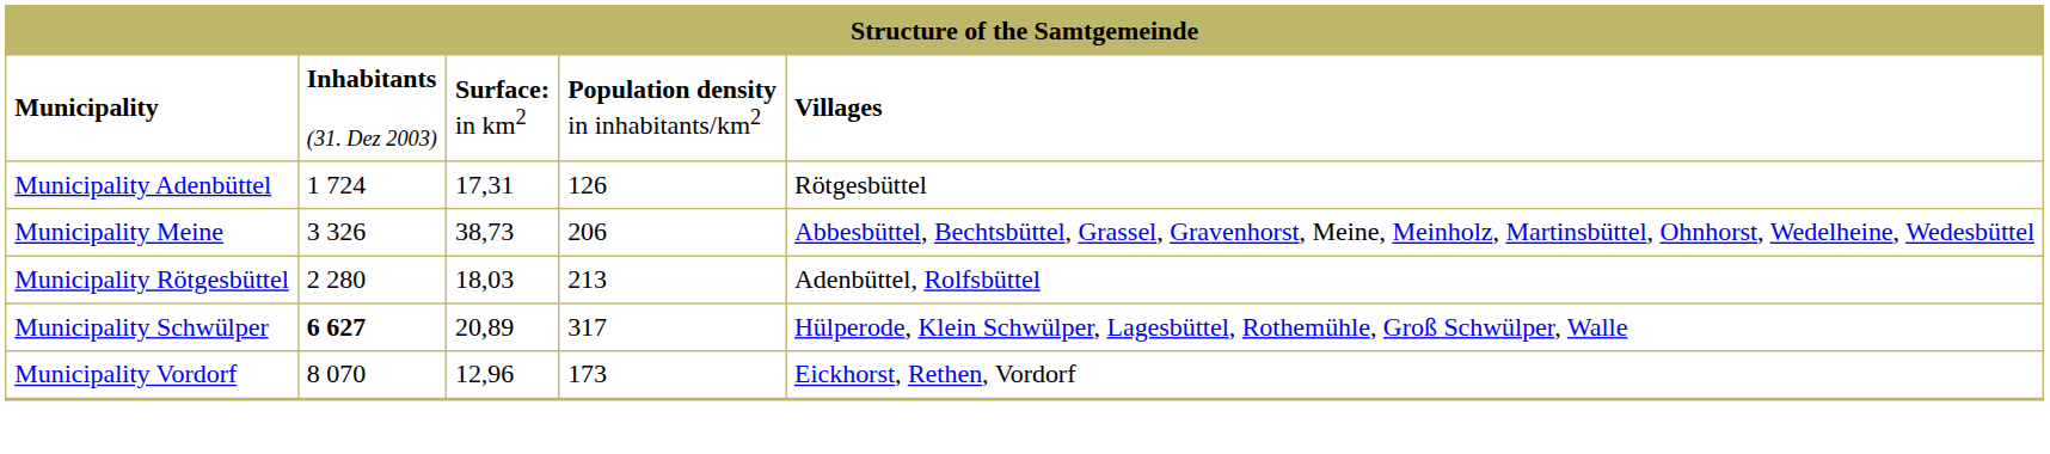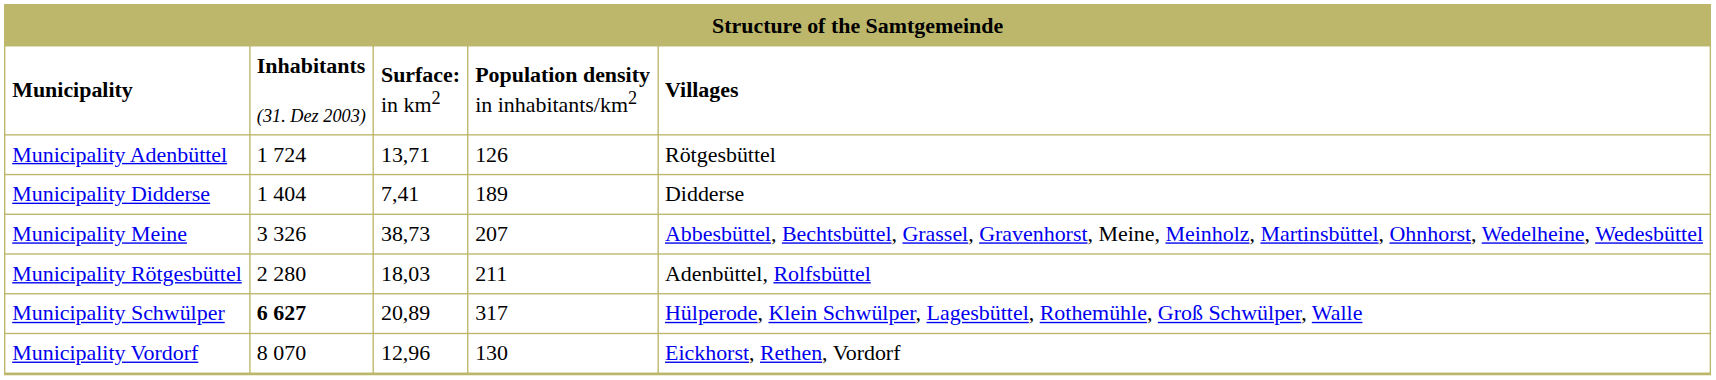Municipality Adenbüttel | column 3: 17,31 -> 13,71
+ row: Municipality Didderse | 1 404 | 7,41 | 189 | Didderse
Municipality Meine | column 4: 206 -> 207
Municipality Rötgesbüttel | column 4: 213 -> 211
Municipality Vordorf | column 4: 173 -> 130
